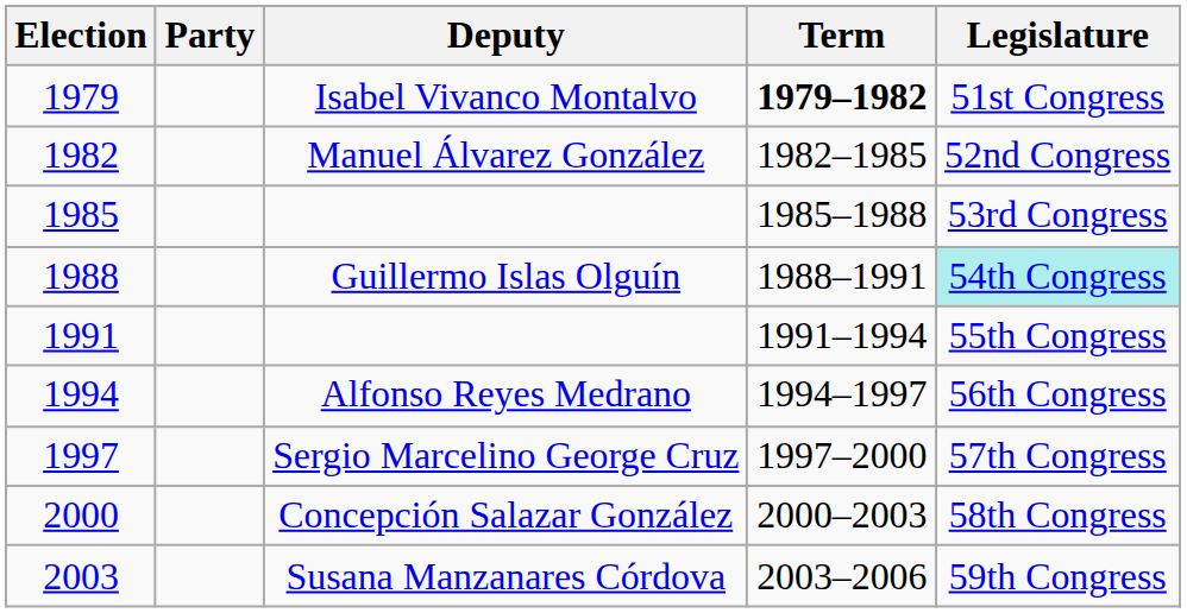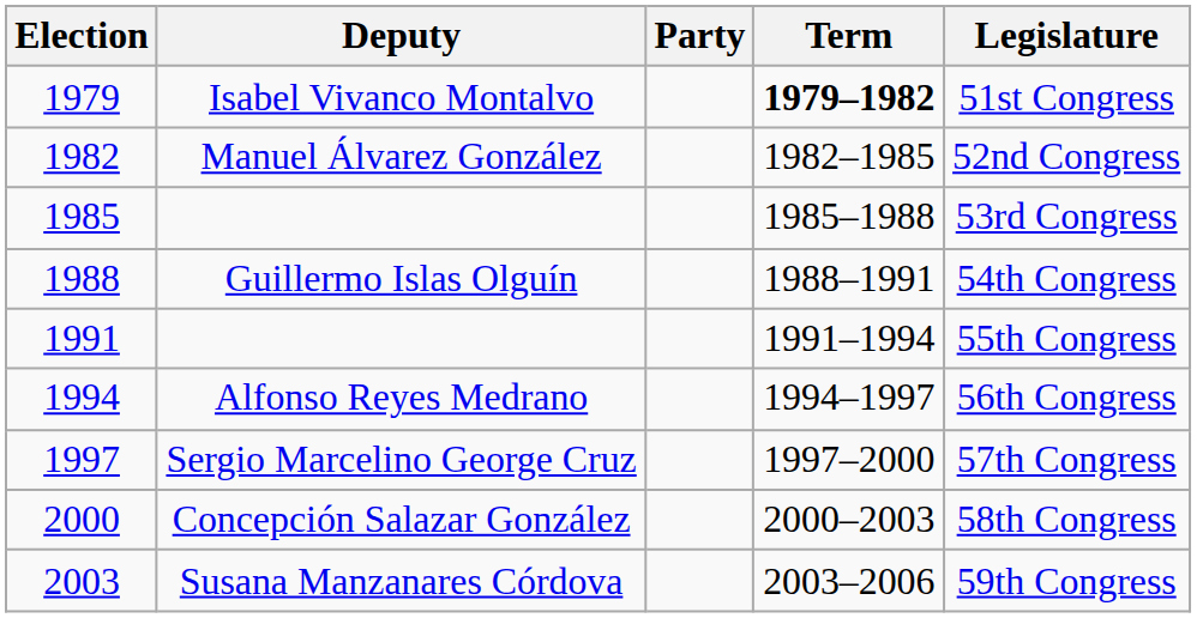columns swapped: Deputy <-> Party
1988 | Legislature: paleturquoise background -> no background
